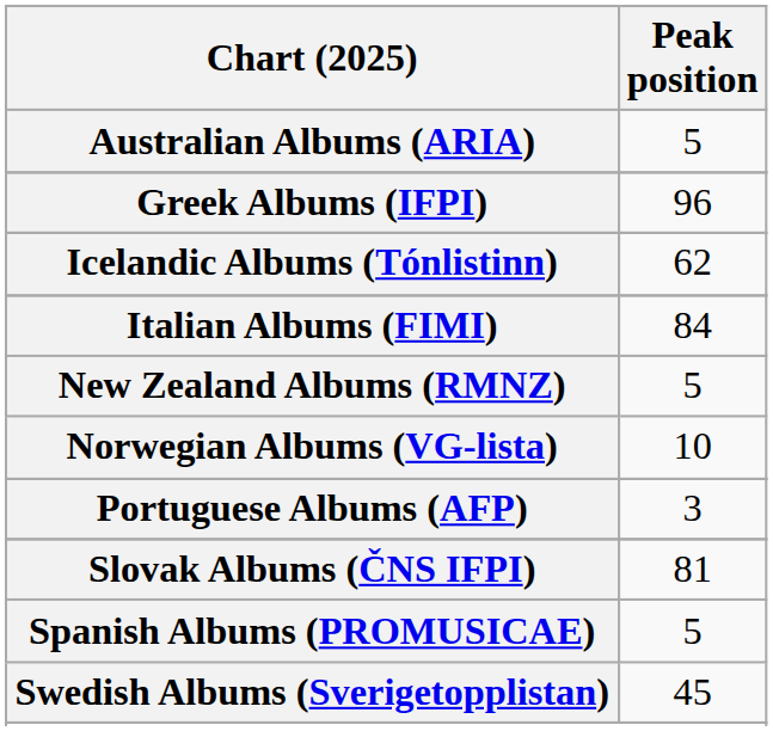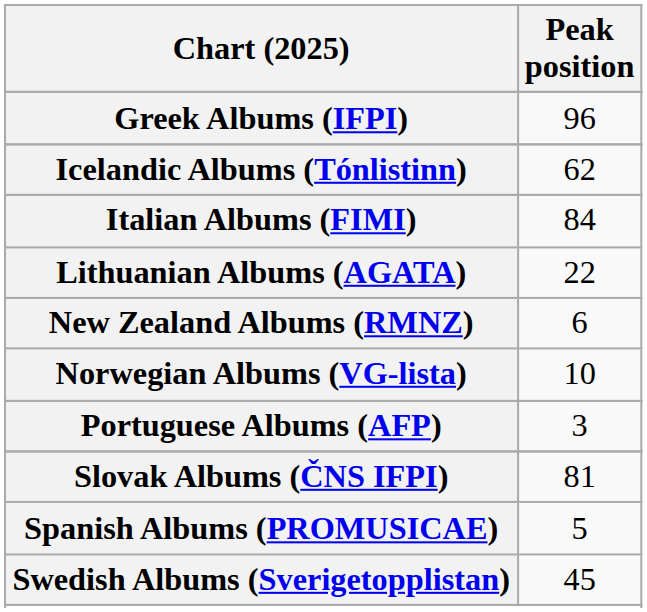- row: Australian Albums (ARIA) | 5
+ row: Lithuanian Albums (AGATA) | 22
New Zealand Albums (RMNZ) | Peak position: 5 -> 6
